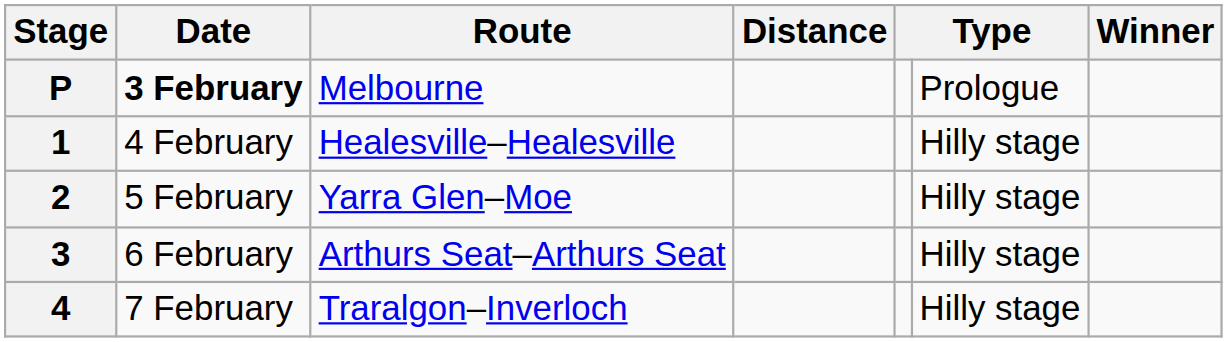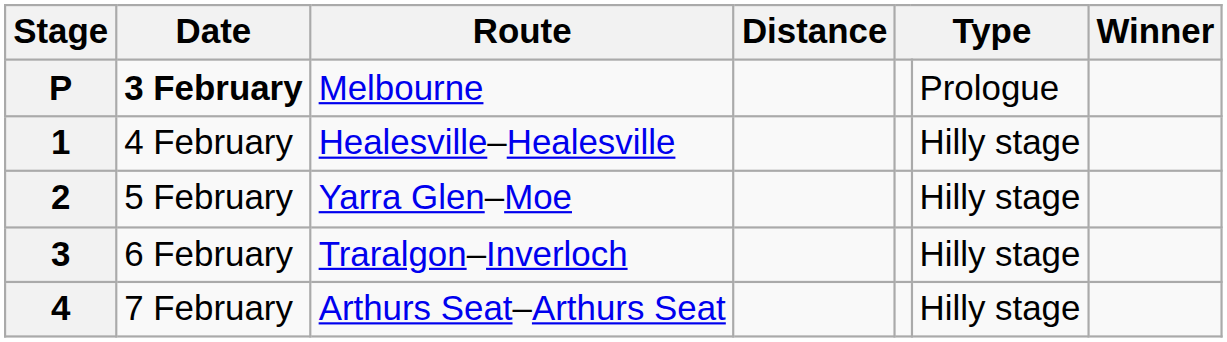3 | Route: Arthurs Seat–Arthurs Seat -> Traralgon–Inverloch
4 | Route: Traralgon–Inverloch -> Arthurs Seat–Arthurs Seat
